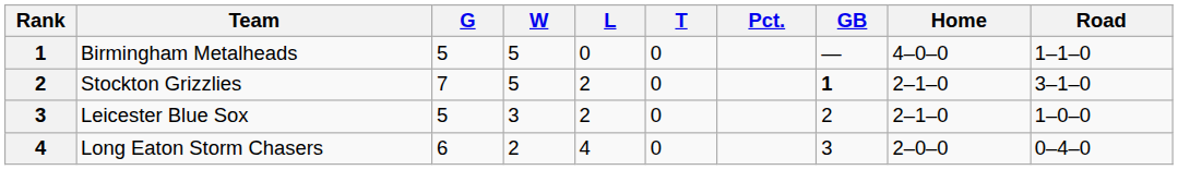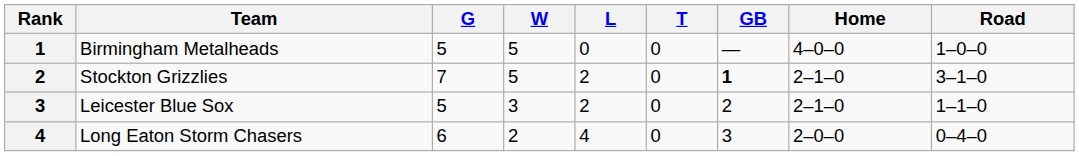- column: Pct.
Birmingham Metalheads | Road: 1–1–0 -> 1–0–0
Leicester Blue Sox | Road: 1–0–0 -> 1–1–0
